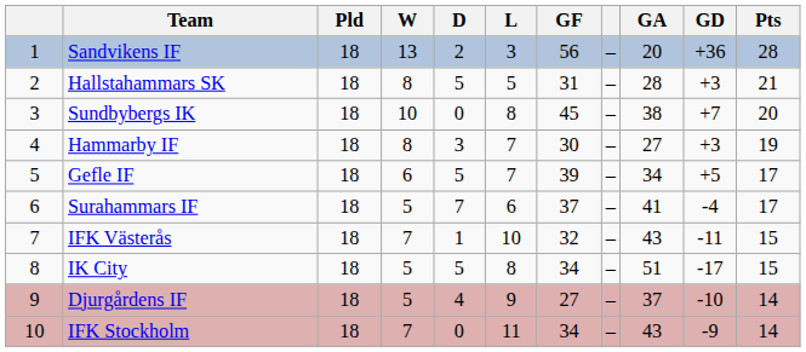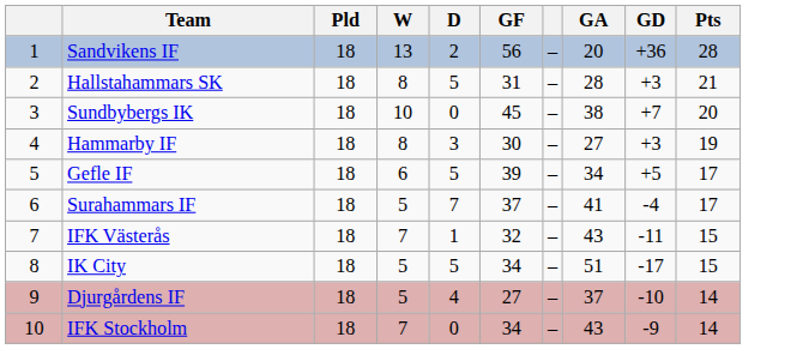- column: L | 3 | 5 | 8 | 7 | 7 | 6 | 10 | 8 | 9 | 11
